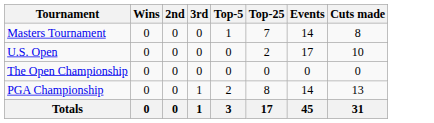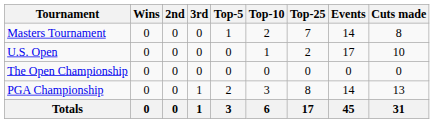+ column: Top-10 | 2 | 1 | 0 | 3 | 6
